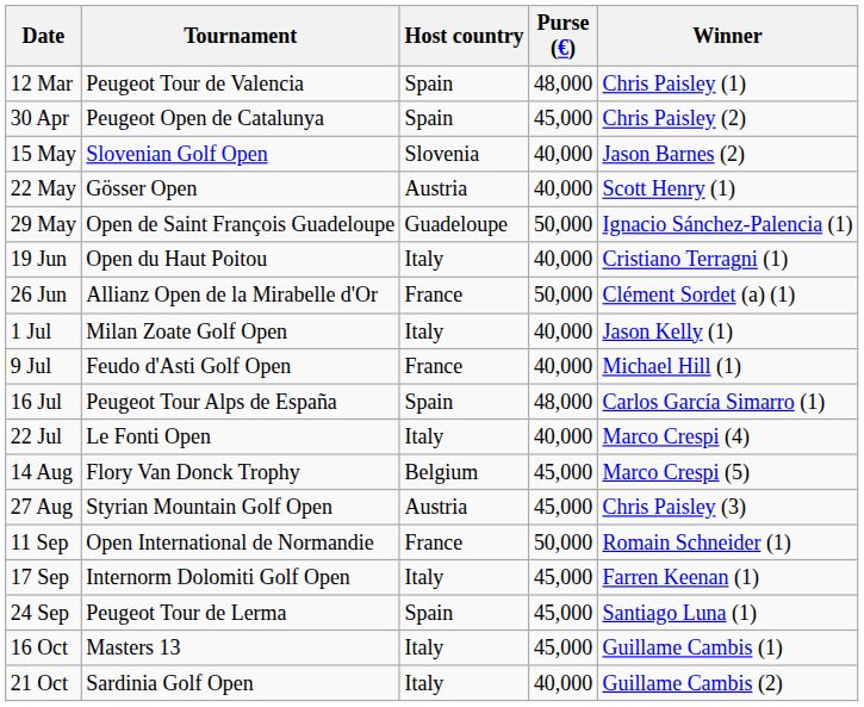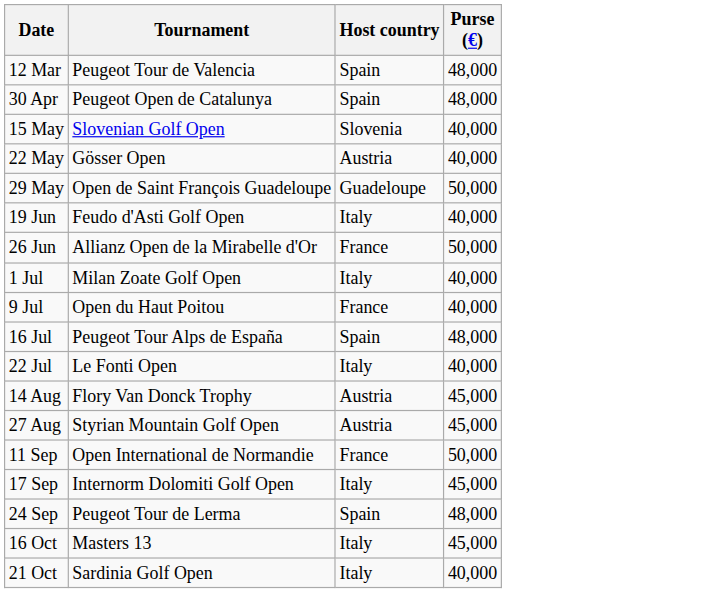- column: Winner | Chris Paisley (1) | Chris Paisley (2) | Jason Barnes (2) | Scott Henry (1) | Ignacio Sánchez-Palencia (1) | Cristiano Terragni (1) | Clément Sordet (a) (1) | Jason Kelly (1) | Michael Hill (1) | Carlos García Simarro (1) | Marco Crespi (4) | Marco Crespi (5) | Chris Paisley (3) | Romain Schneider (1) | Farren Keenan (1) | Santiago Luna (1) | Guillame Cambis (1) | Guillame Cambis (2)
30 Apr | Purse (€): 45,000 -> 48,000
19 Jun | Tournament: Open du Haut Poitou -> Feudo d'Asti Golf Open
9 Jul | Tournament: Feudo d'Asti Golf Open -> Open du Haut Poitou
14 Aug | Host country: Belgium -> Austria
24 Sep | Purse (€): 45,000 -> 48,000
